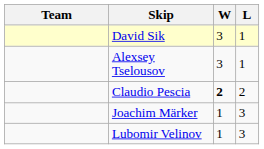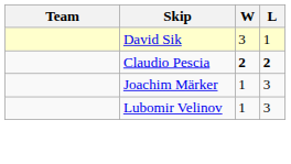- row: Alexsey Tselousov | 3 | 1
Claudio Pescia | L: normal -> bold
